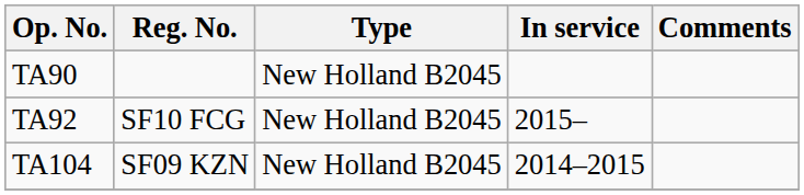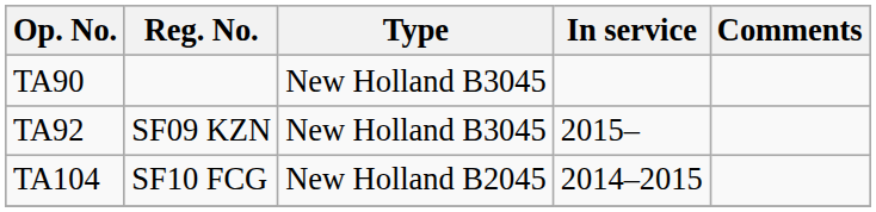TA90 | Type: New Holland B2045 -> New Holland B3045
TA92 | Reg. No.: SF10 FCG -> SF09 KZN
TA92 | Type: New Holland B2045 -> New Holland B3045
TA104 | Reg. No.: SF09 KZN -> SF10 FCG
